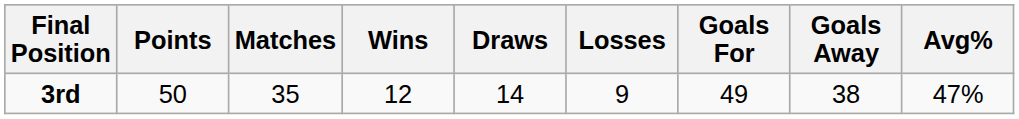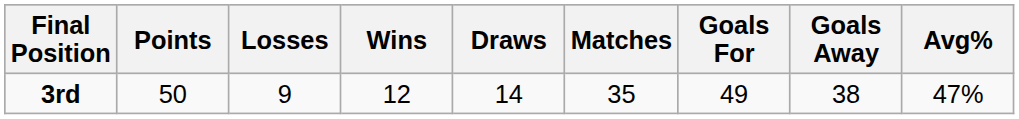columns swapped: Matches <-> Losses
